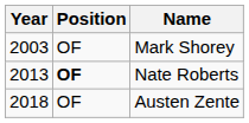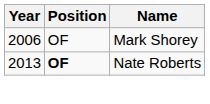Mark Shorey | Year: 2003 -> 2006
- row: 2018 | OF | Austen Zente
